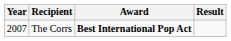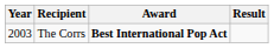The Corrs | Year: 2007 -> 2003
